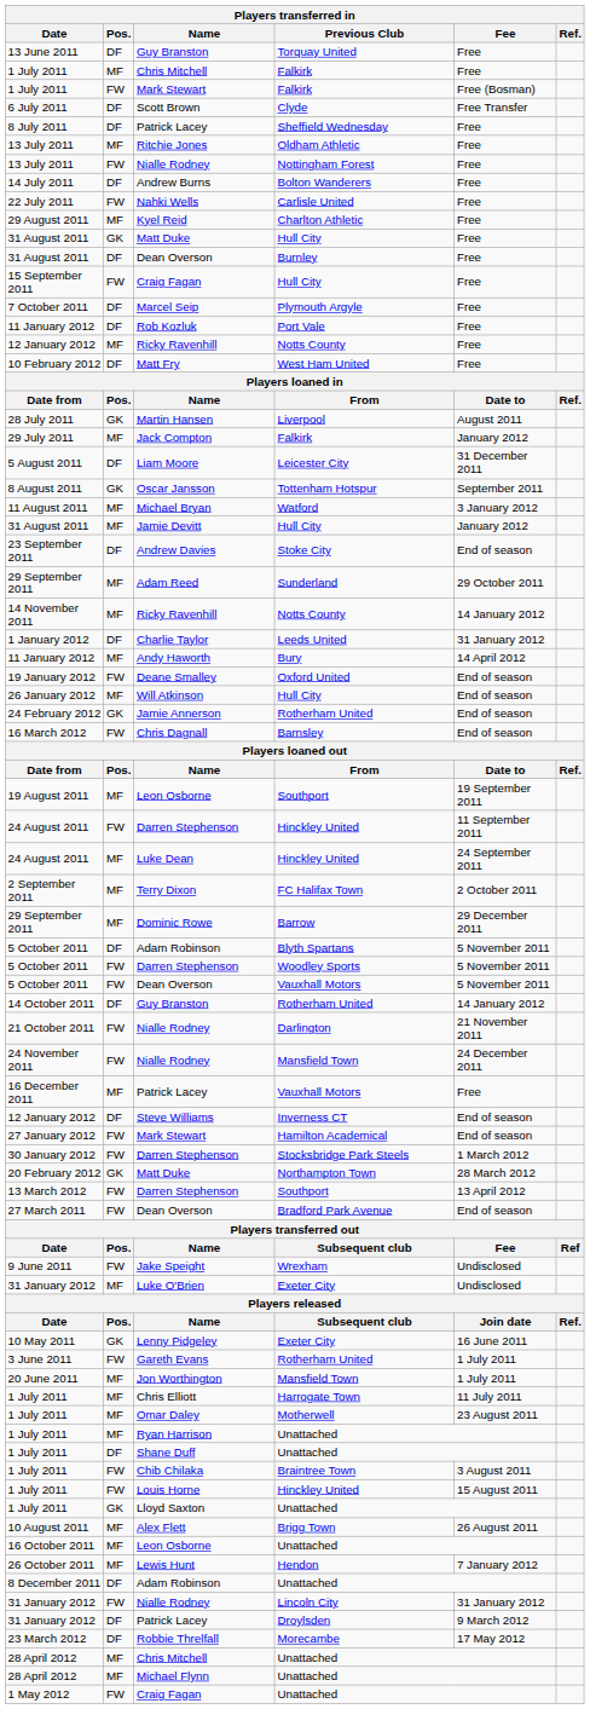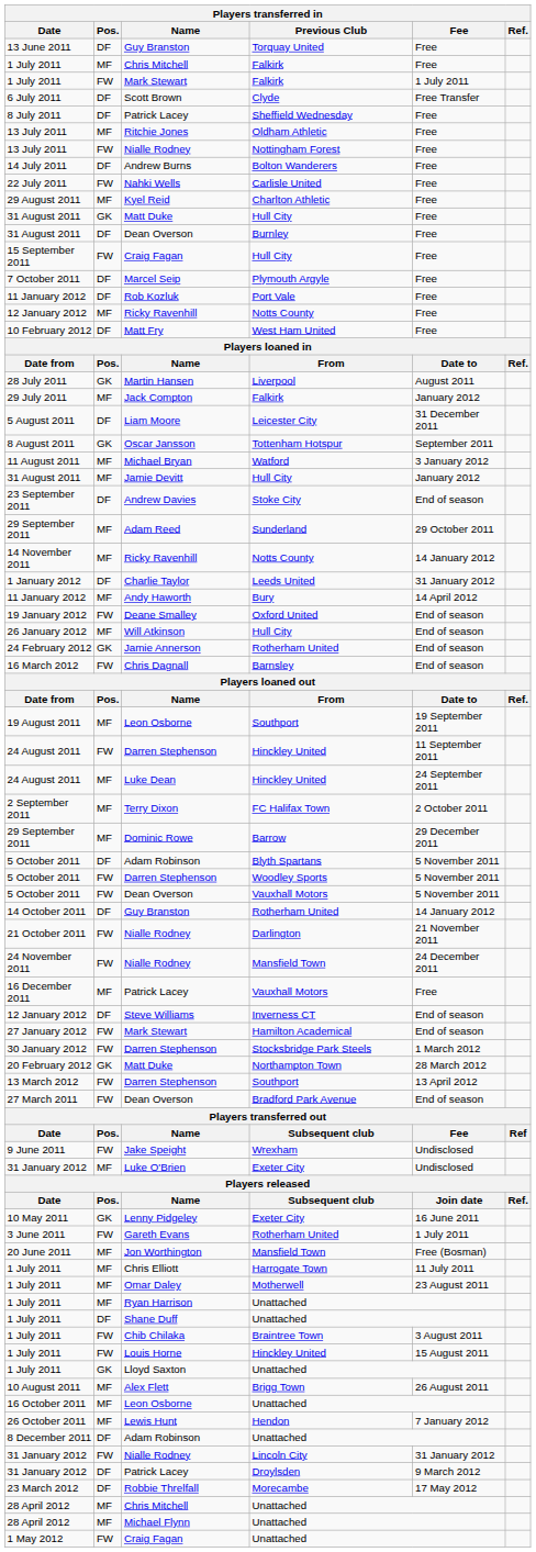1 July 2011 / Mark Stewart | Fee: Free (Bosman) -> 1 July 2011
Jon Worthington | Fee: 1 July 2011 -> Free (Bosman)
